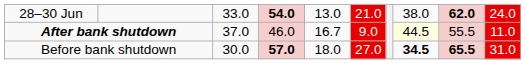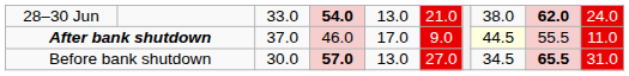After bank shutdown | column 5: 16.7 -> 17.0
Before bank shutdown | column 5: 18.0 -> 13.0
Before bank shutdown | column 8: bold -> normal
